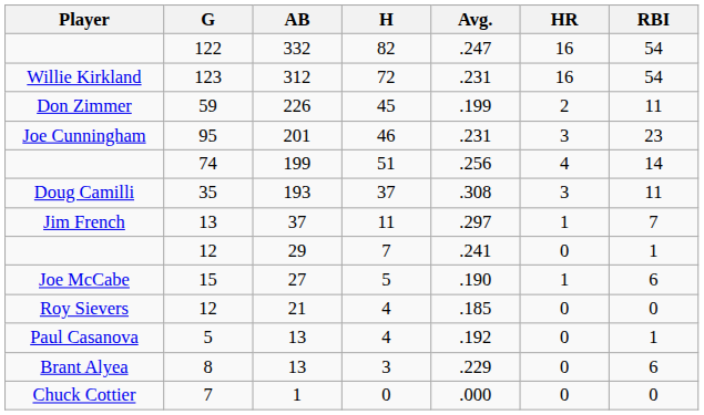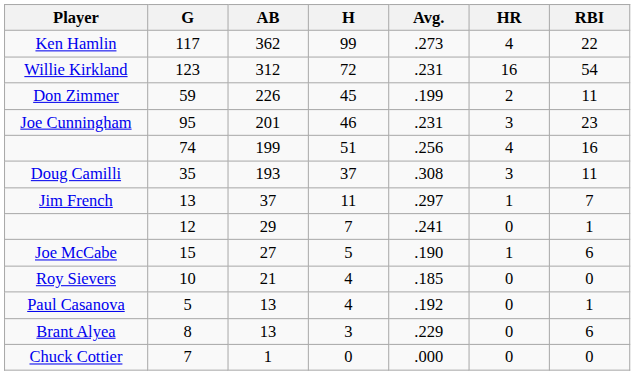+ row: Ken Hamlin | 117 | 362 | 99 | .273 | 4 | 22
- row: 122 | 332 | 82 | .247 | 16 | 54
199 | RBI: 14 -> 16
21 | G: 12 -> 10
